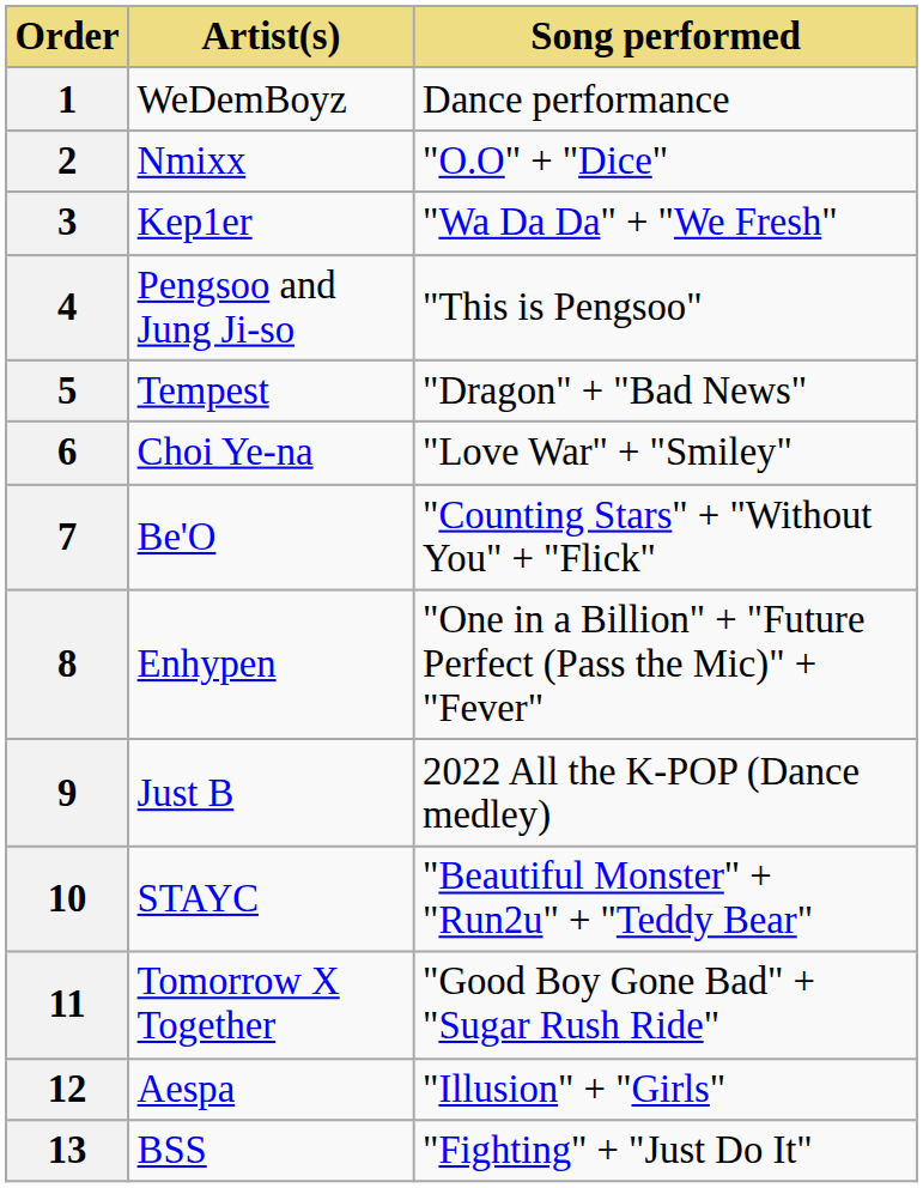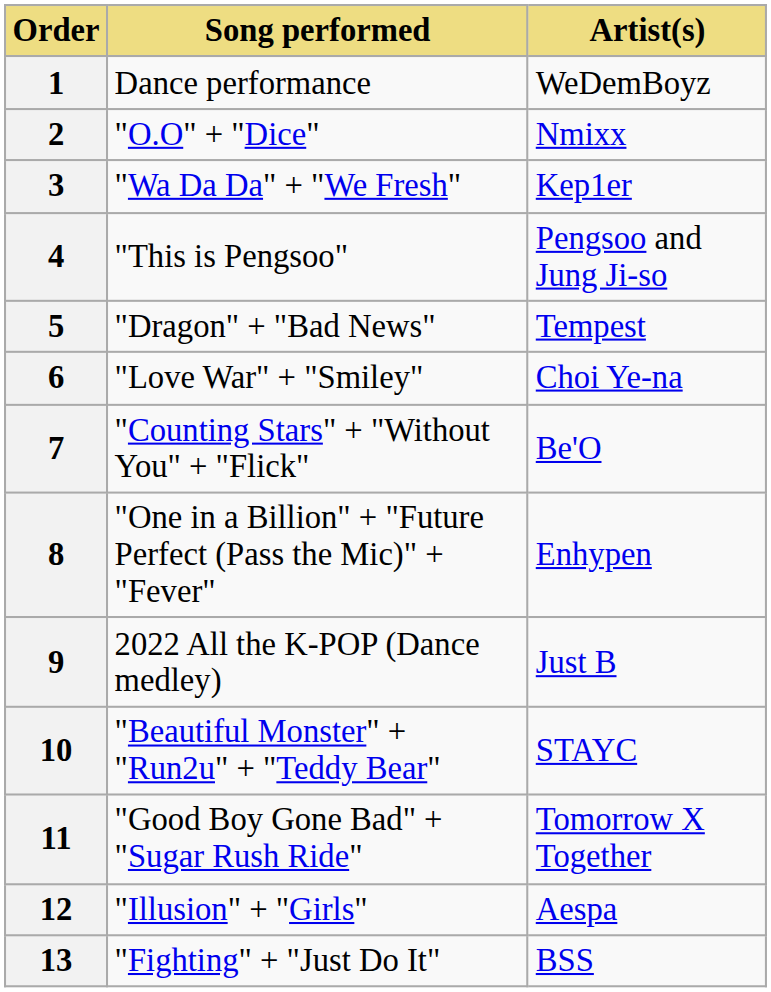columns swapped: Artist(s) <-> Song performed
